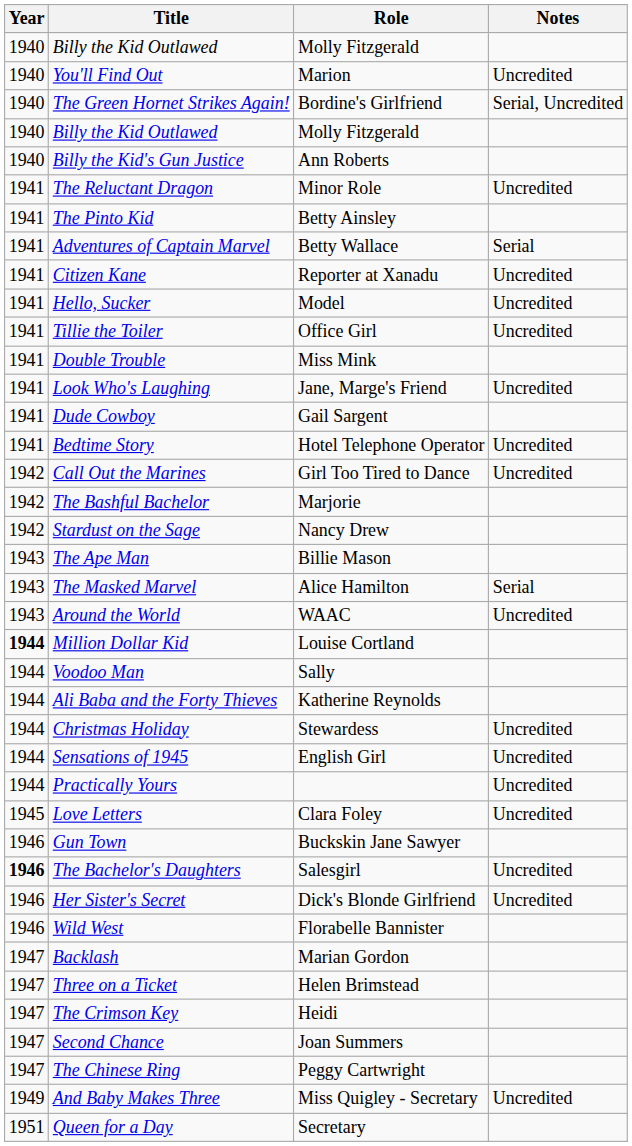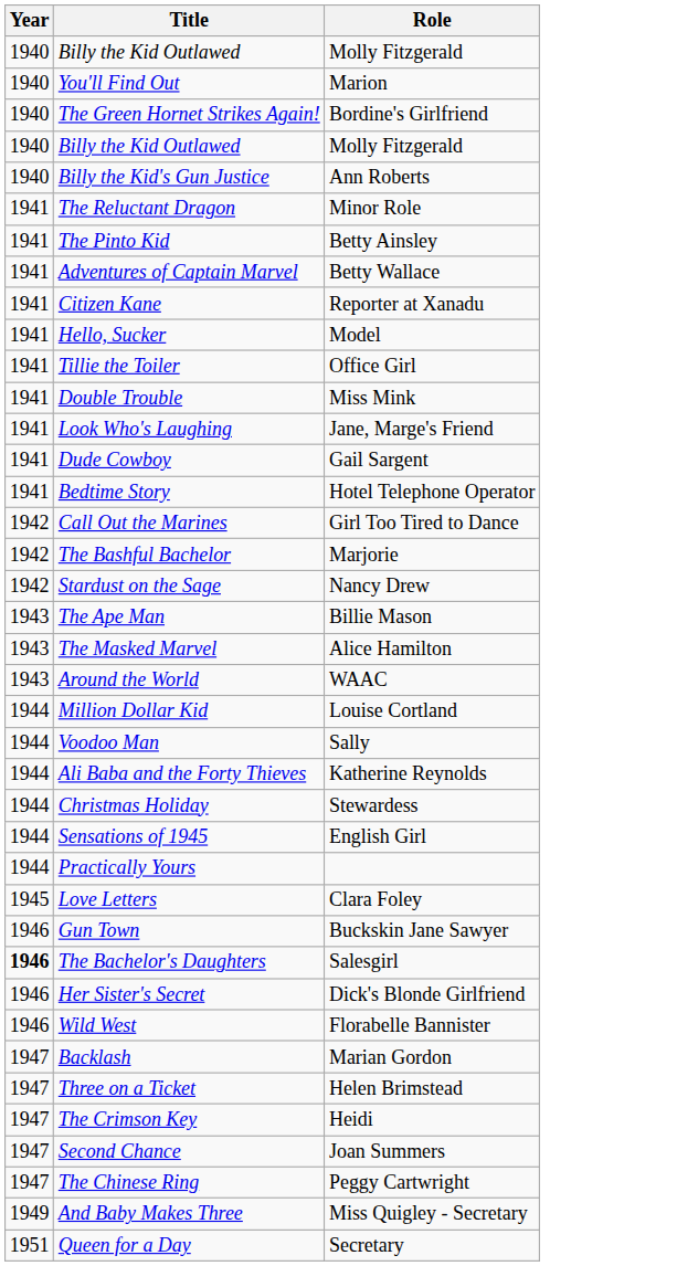- column: Notes | Uncredited | Serial, Uncredited | Uncredited | Serial | Uncredited | Uncredited | Uncredited | Uncredited | Uncredited | Uncredited | Serial | Uncredited | Uncredited | Uncredited | Uncredited | Uncredited | Uncredited | Uncredited | Uncredited
Million Dollar Kid | Year: bold -> normal
